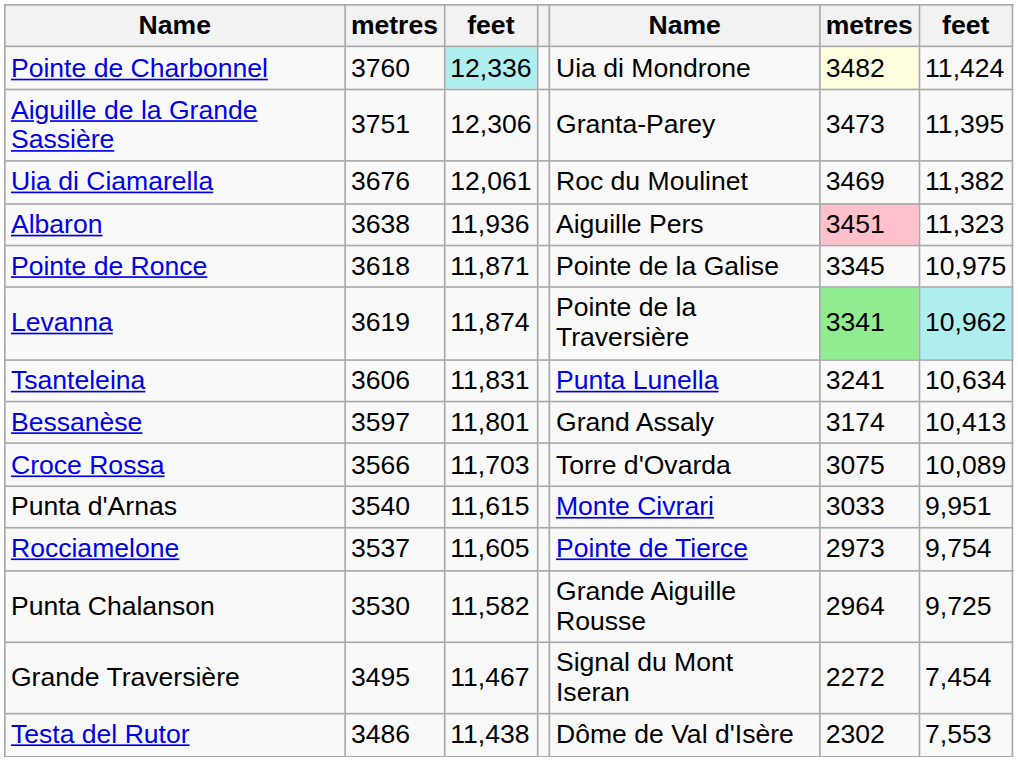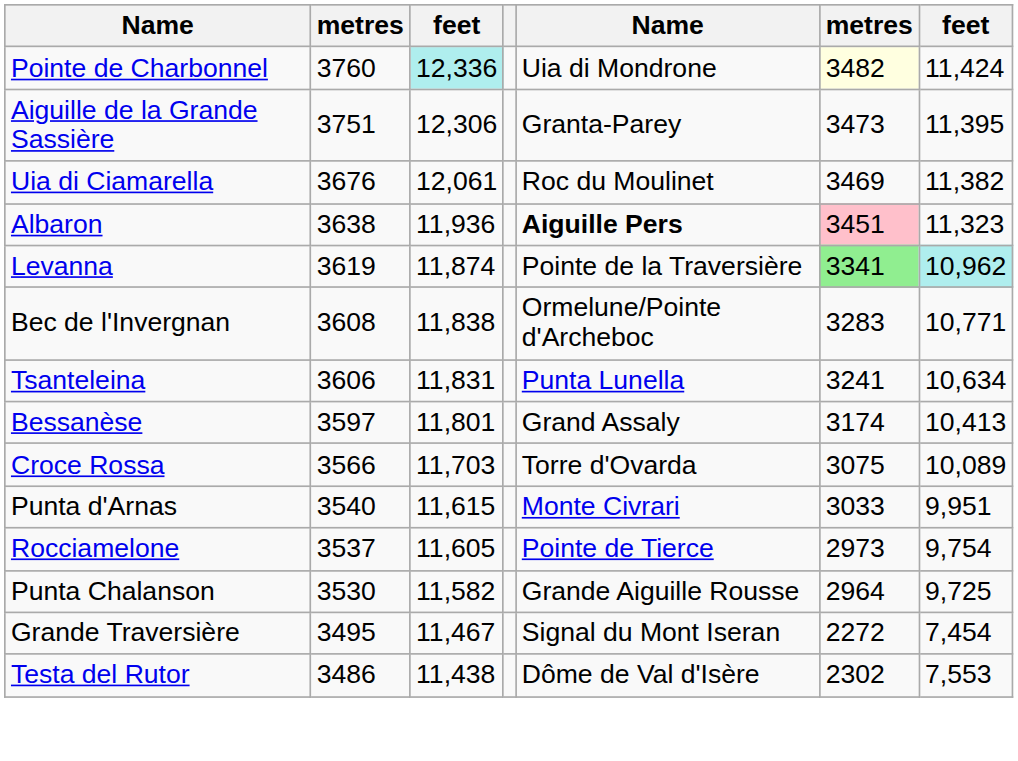Albaron | column 5: normal -> bold
- row: Pointe de Ronce | 3618 | 11,871 | Pointe de la Galise | 3345 | 10,975
+ row: Bec de l'Invergnan | 3608 | 11,838 | Ormelune/Pointe d'Archeboc | 3283 | 10,771
